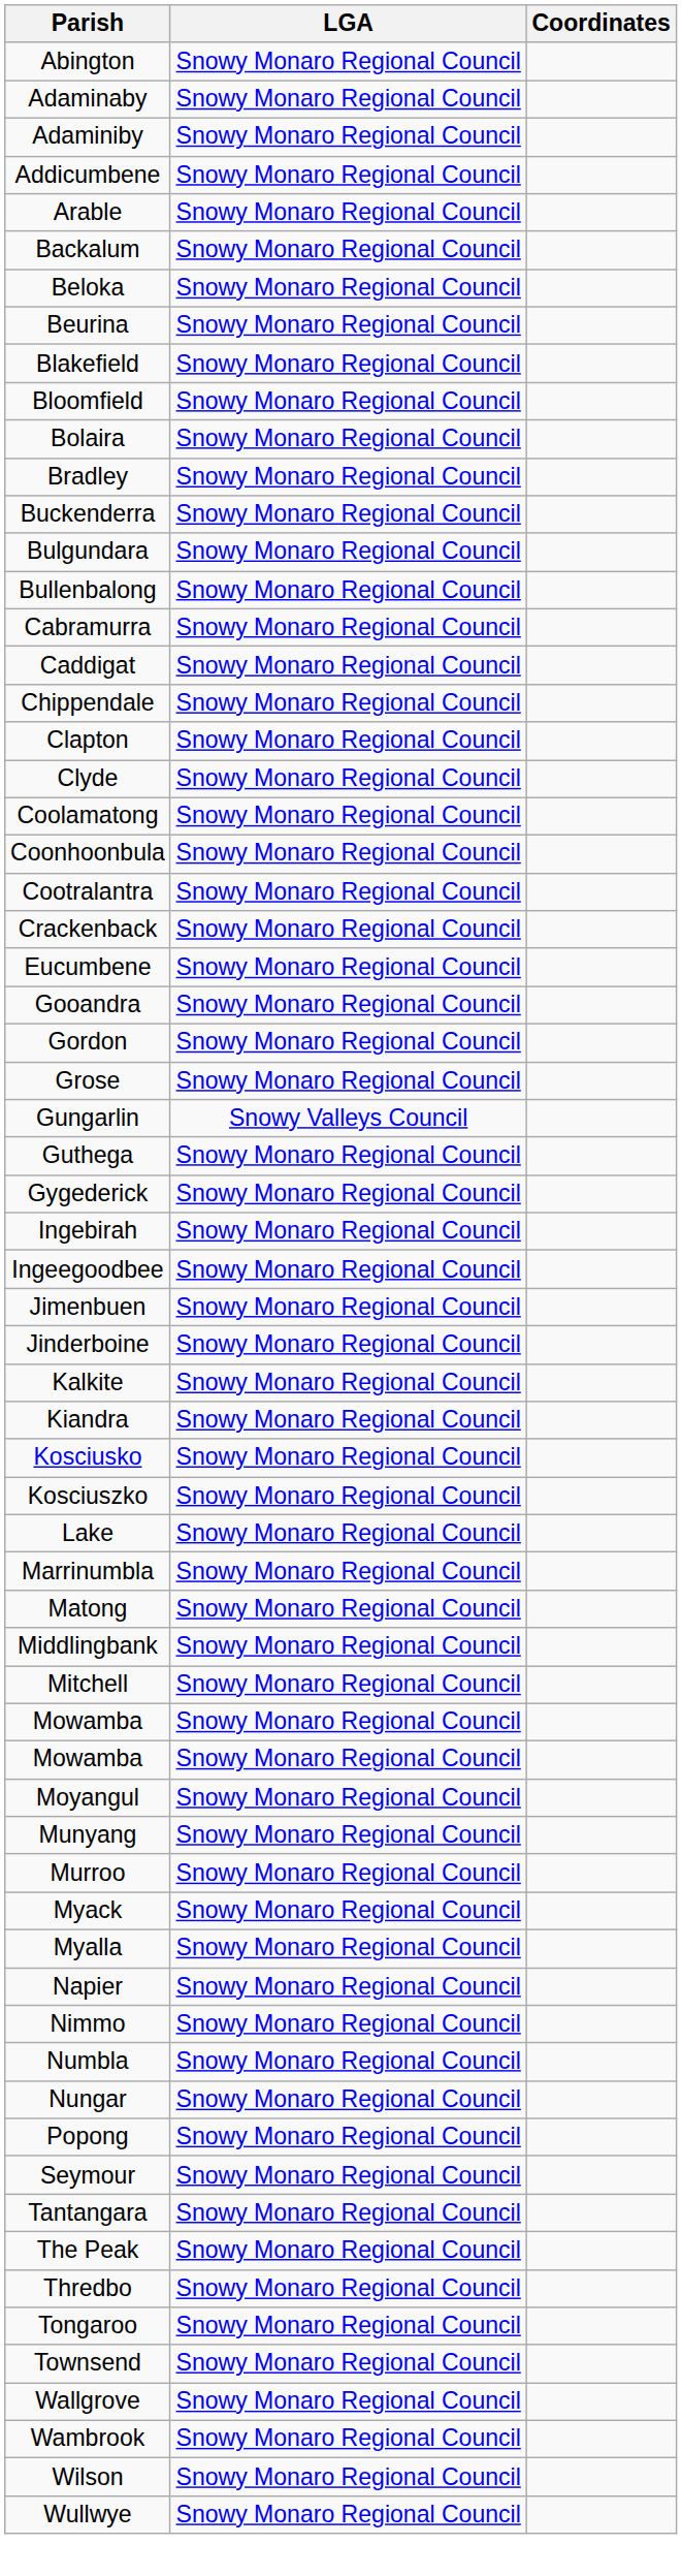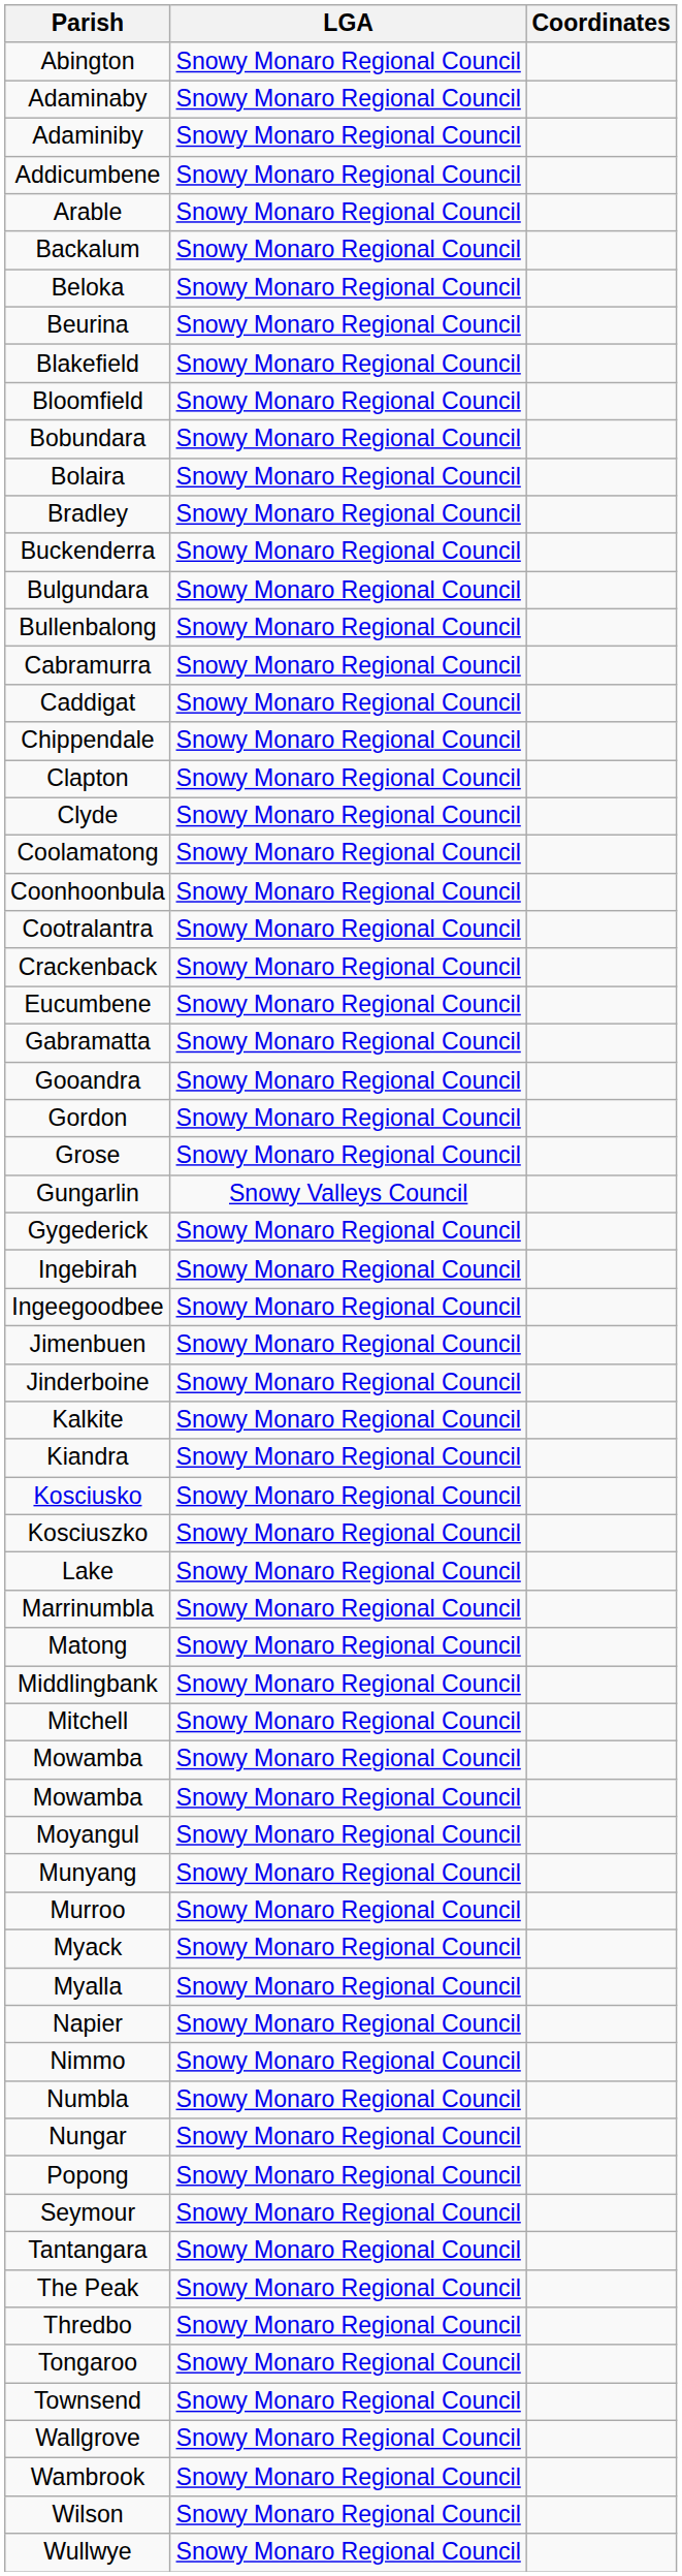+ row: Bobundara | Snowy Monaro Regional Council
+ row: Gabramatta | Snowy Monaro Regional Council
- row: Guthega | Snowy Monaro Regional Council
